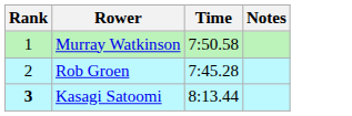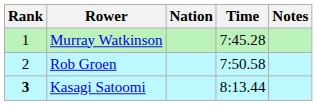+ column: Nation
Murray Watkinson | Time: 7:50.58 -> 7:45.28
Rob Groen | Time: 7:45.28 -> 7:50.58
